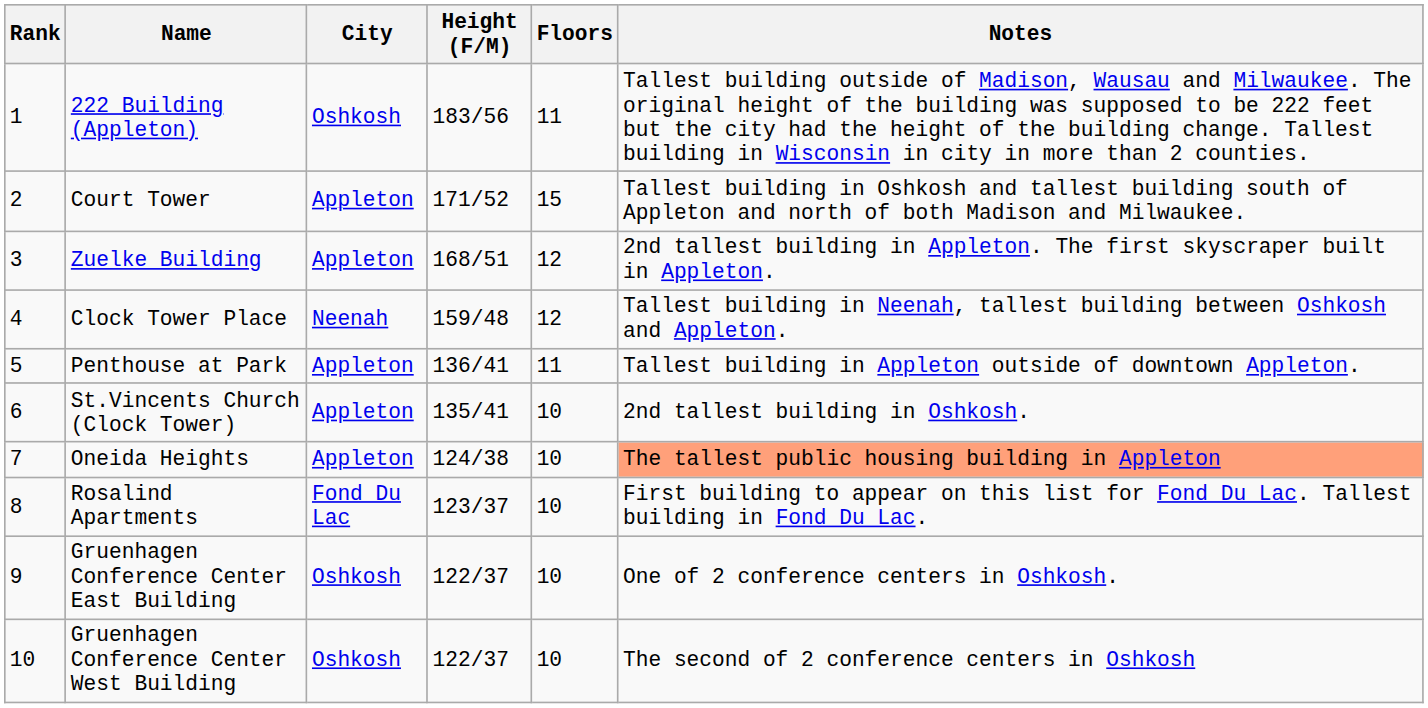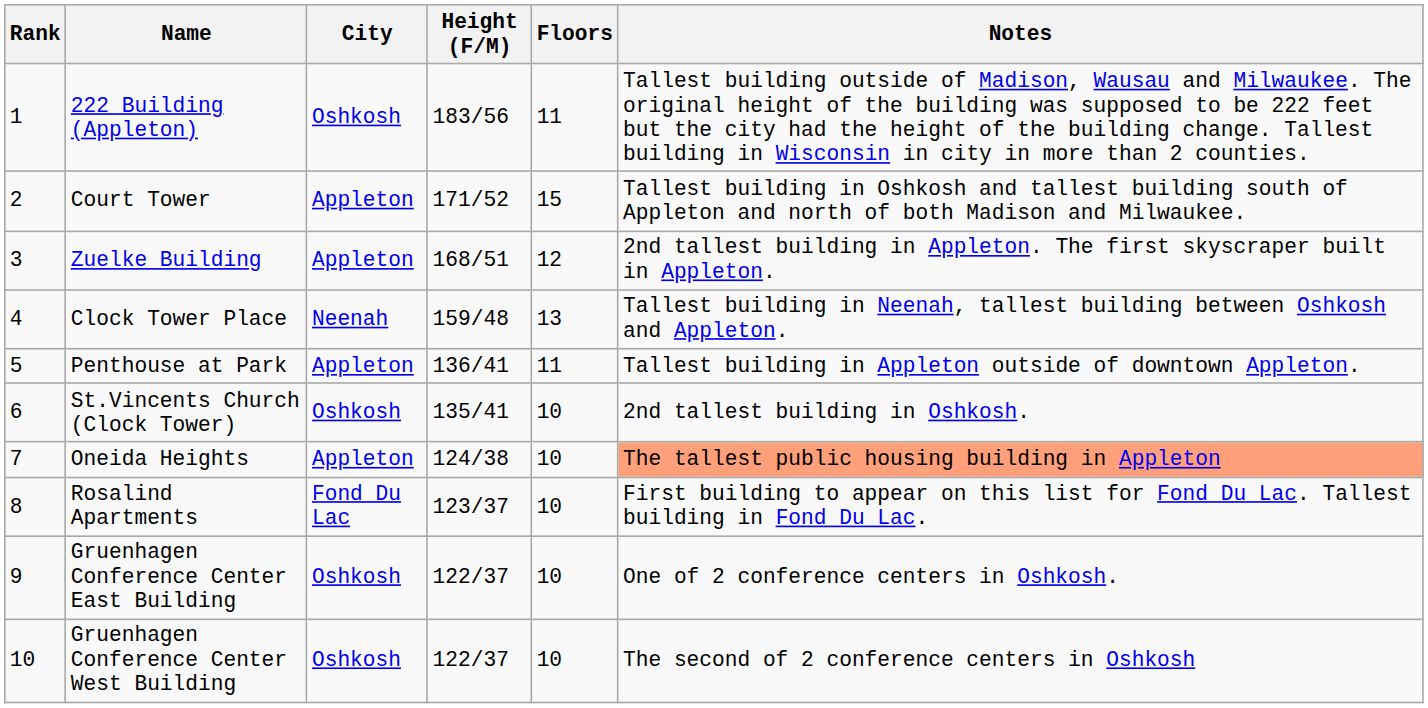Clock Tower Place | Floors: 12 -> 13
St.Vincents Church (Clock Tower) | City: Appleton -> Oshkosh
